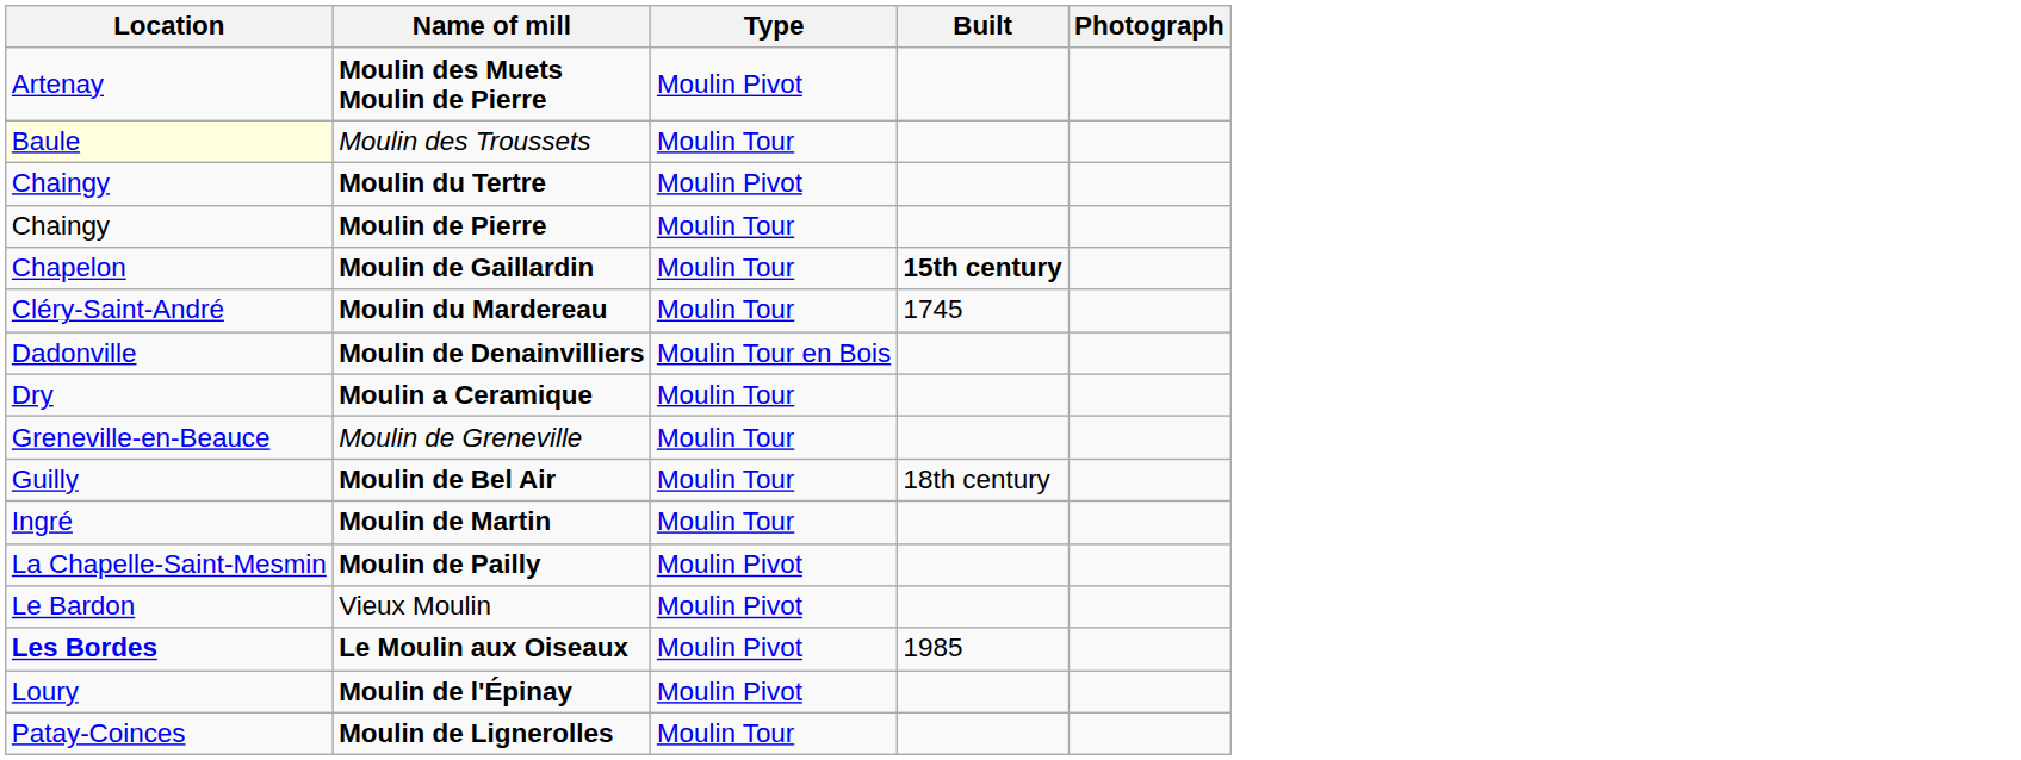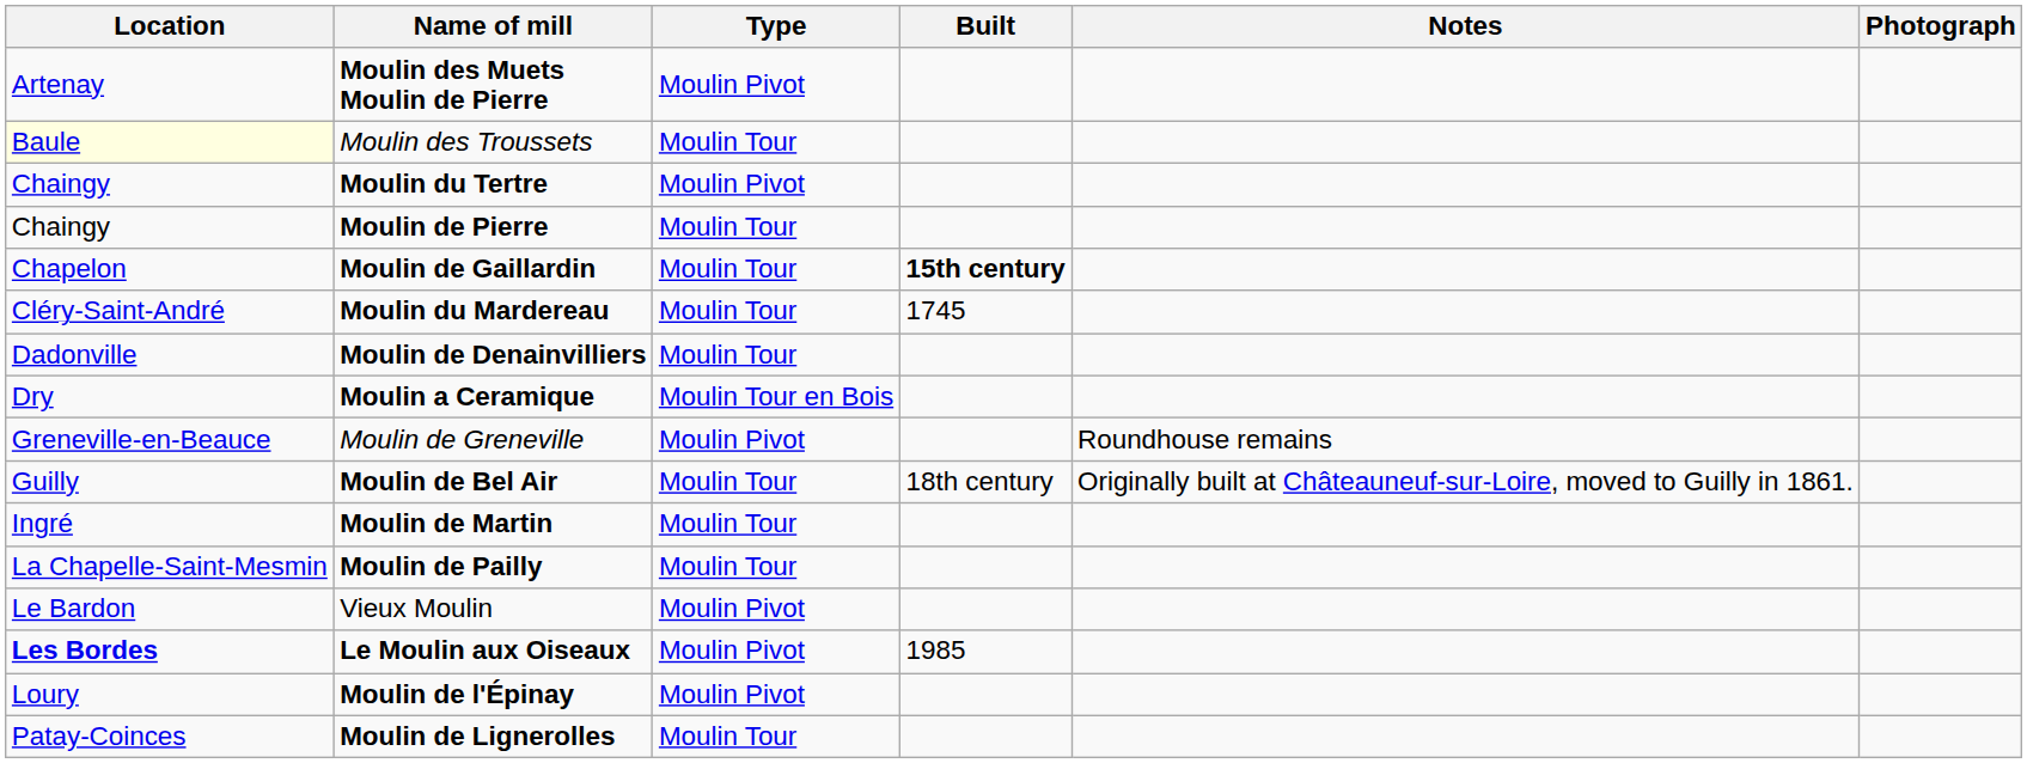+ column: Notes | Roundhouse remains | Originally built at Châteauneuf-sur-Loire, moved to Guilly in 1861.
Moulin de Denainvilliers | Type: Moulin Tour en Bois -> Moulin Tour
Moulin a Ceramique | Type: Moulin Tour -> Moulin Tour en Bois
Moulin de Greneville | Type: Moulin Tour -> Moulin Pivot
Moulin de Pailly | Type: Moulin Pivot -> Moulin Tour
